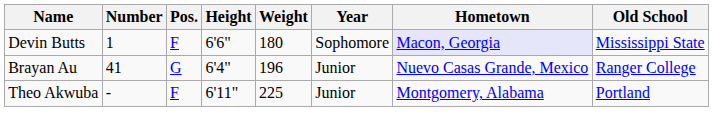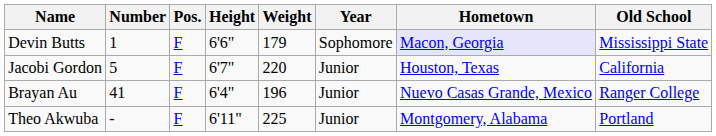Devin Butts | Weight: 180 -> 179
+ row: Jacobi Gordon | 5 | F | 6'7" | 220 | Junior | Houston, Texas | California
Brayan Au | Pos.: G -> F
